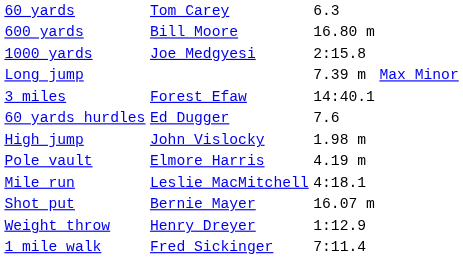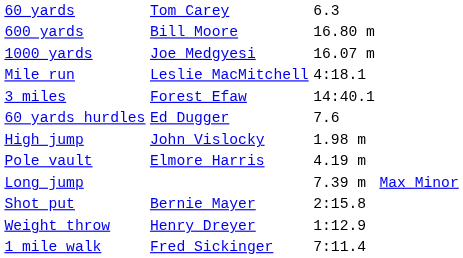1000 yards | column 3: 2:15.8 -> 16.07 m
rows swapped: Mile run <-> Long jump
Shot put | column 3: 16.07 m -> 2:15.8
